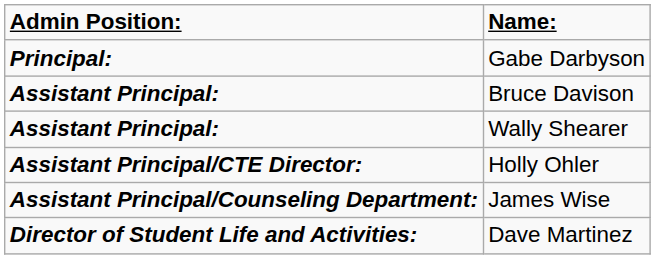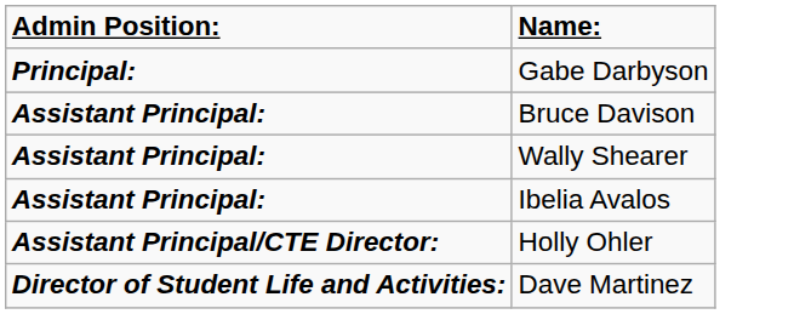+ row: Assistant Principal: | Ibelia Avalos
- row: Assistant Principal/Counseling Department: | James Wise
